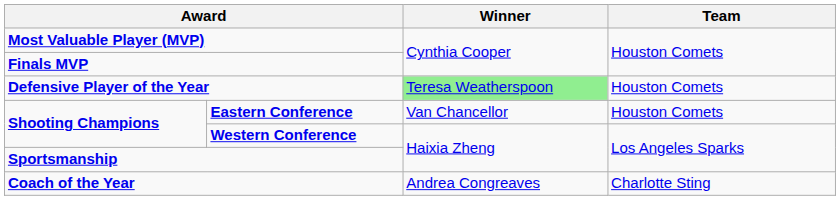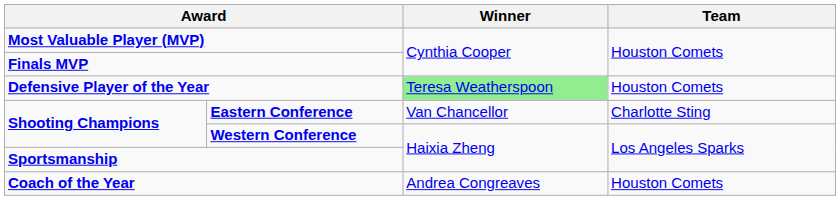Eastern Conference | Team: Houston Comets -> Charlotte Sting
Coach of the Year | Team: Charlotte Sting -> Houston Comets
